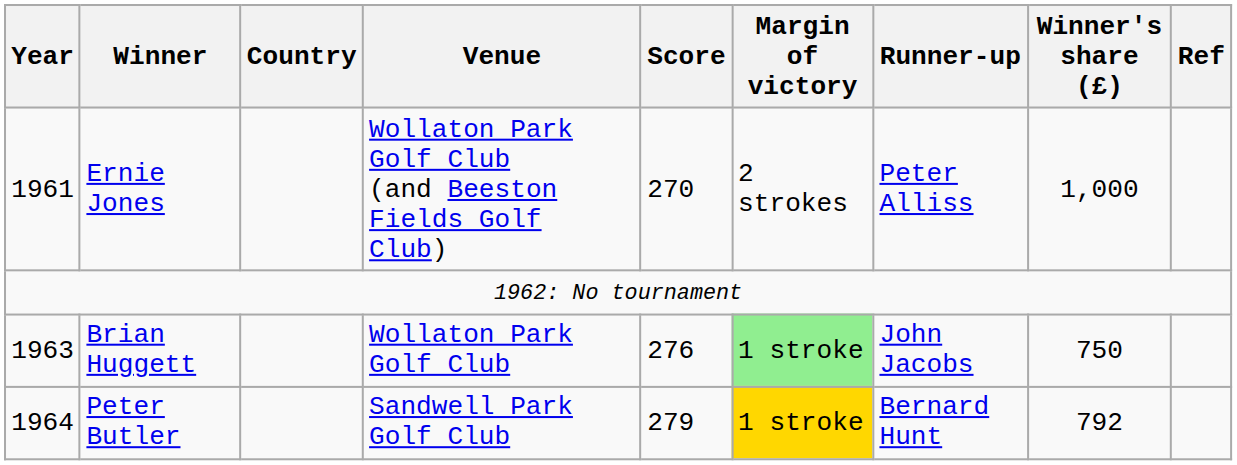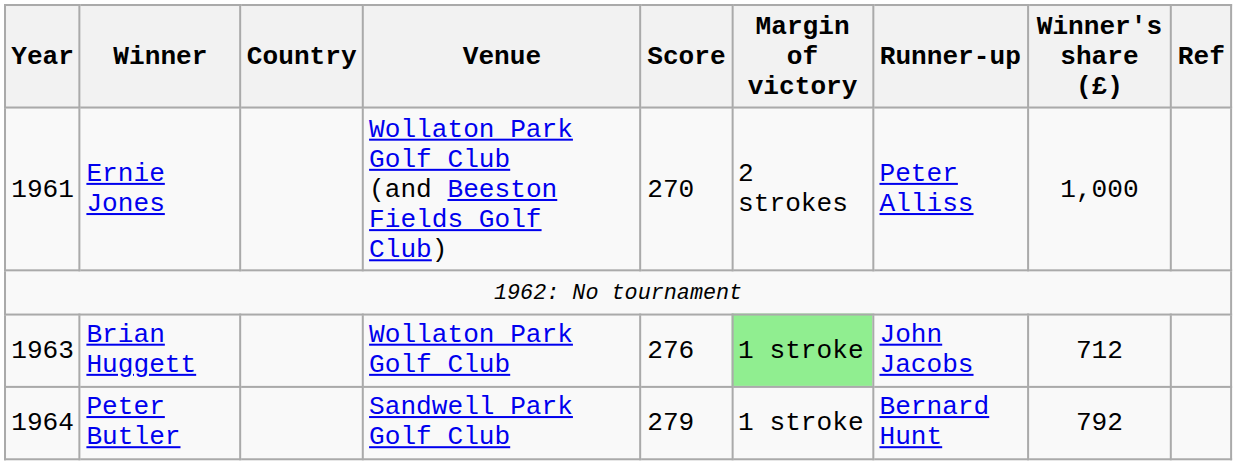Brian Huggett | Winner's share (£): 750 -> 712
Peter Butler | Margin of victory: gold background -> no background
